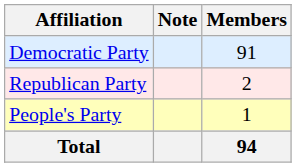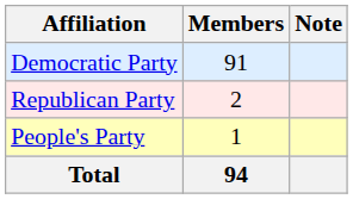columns swapped: Members <-> Note
